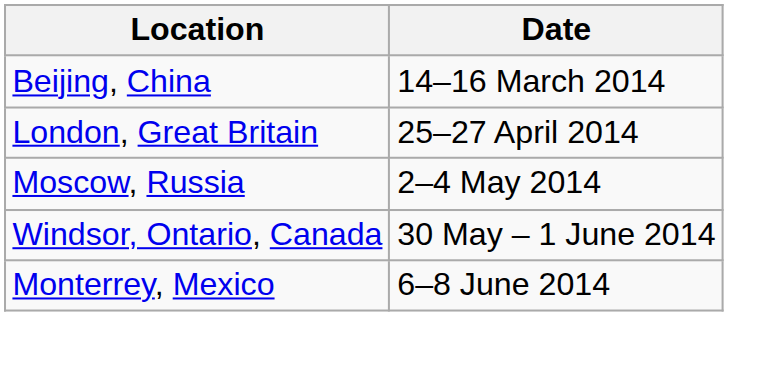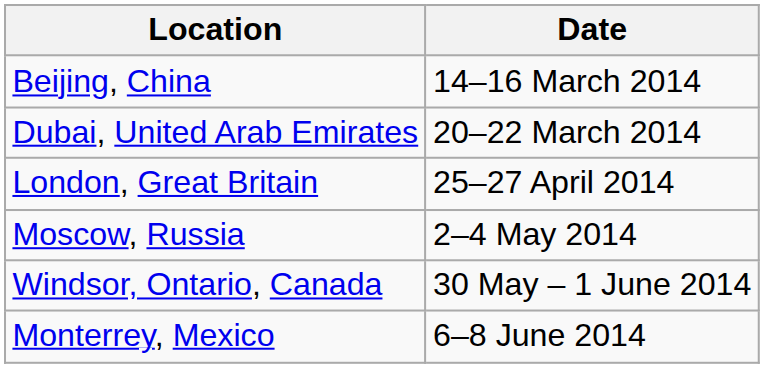+ row: Dubai, United Arab Emirates | 20–22 March 2014
